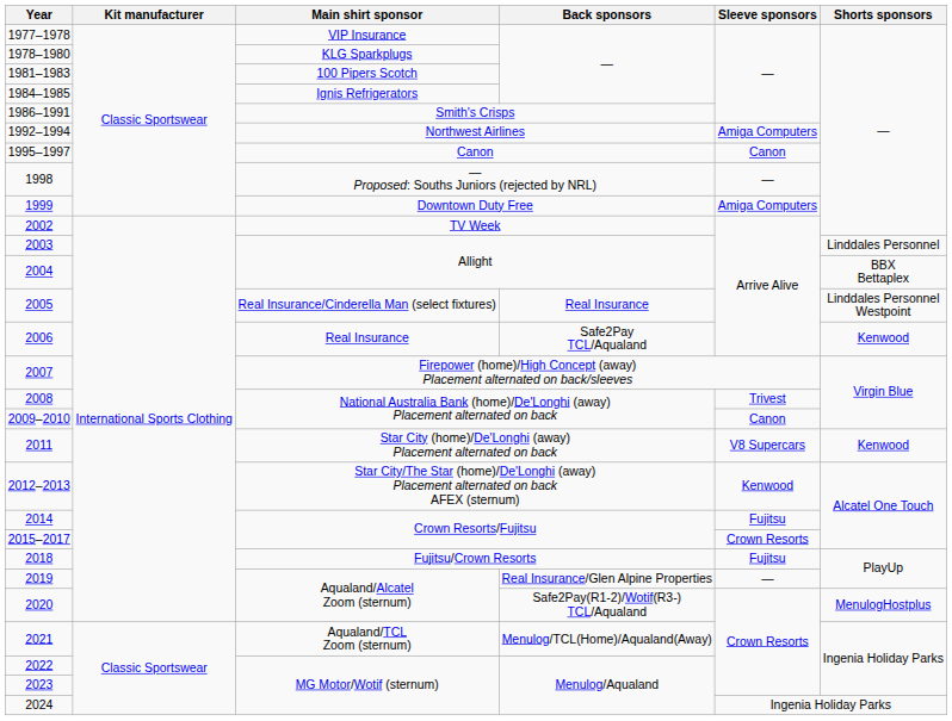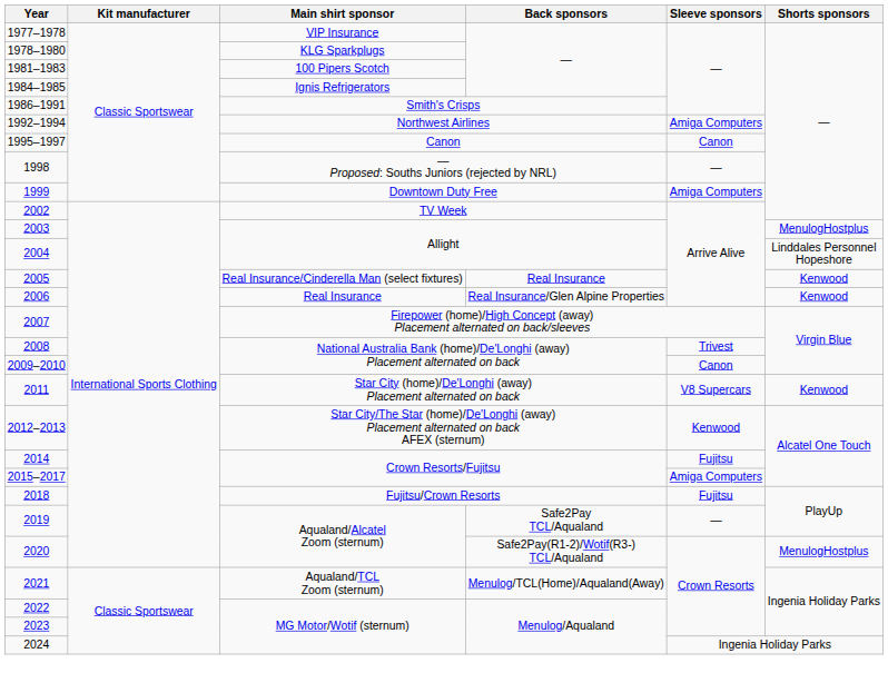2003 | Shorts sponsors: Linddales Personnel -> MenulogHostplus
2004 | Shorts sponsors: BBX Bettaplex -> Linddales Personnel Hopeshore
2005 | Shorts sponsors: Linddales Personnel Westpoint -> Kenwood
2006 | Back sponsors: Safe2Pay TCL/Aqualand -> Real Insurance/Glen Alpine Properties
2015–2017 | Sleeve sponsors: Crown Resorts -> Amiga Computers
2019 | Back sponsors: Real Insurance/Glen Alpine Properties -> Safe2Pay TCL/Aqualand
